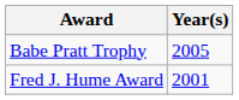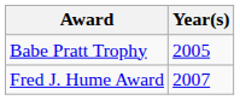Fred J. Hume Award | Year(s): 2001 -> 2007
